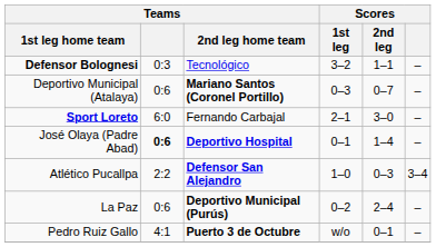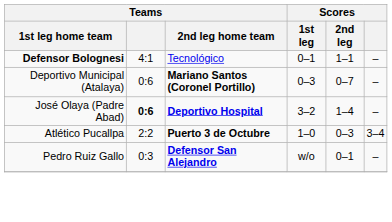Defensor Bolognesi | Teams: 0:3 -> 4:1
Defensor Bolognesi | Scores / 1st leg: 3–2 -> 0–1
- row: Sport Loreto | 6:0 | Fernando Carbajal | 2–1 | 3–0 | –
José Olaya (Padre Abad) | Scores / 1st leg: 0–1 -> 3–2
Atlético Pucallpa | Teams / 2nd leg home team: Defensor San Alejandro -> Puerto 3 de Octubre
- row: La Paz | 0:6 | Deportivo Municipal (Purús) | 0–2 | 2–4 | –
Pedro Ruiz Gallo | Teams: 4:1 -> 0:3
Pedro Ruiz Gallo | Teams / 2nd leg home team: Puerto 3 de Octubre -> Defensor San Alejandro
